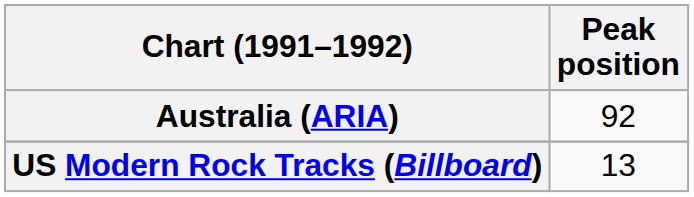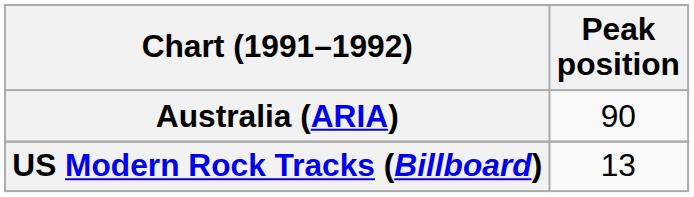Australia (ARIA) | Peak position: 92 -> 90
